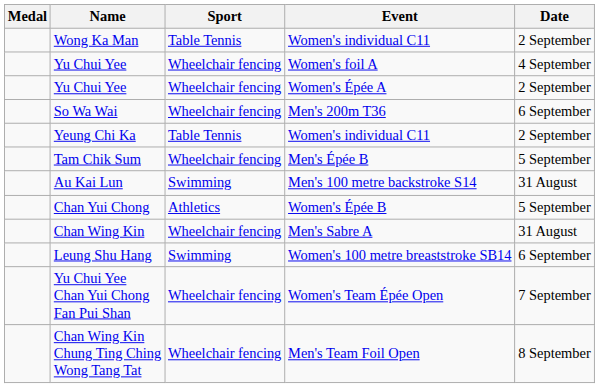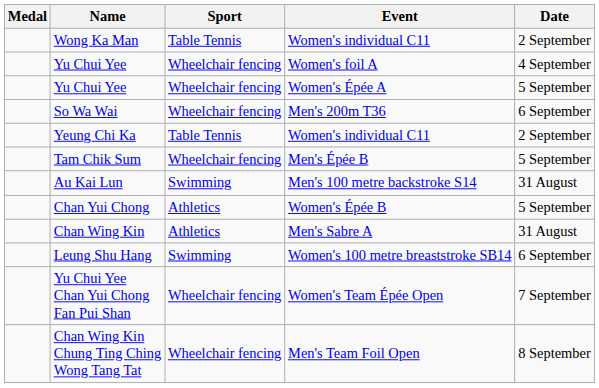Yu Chui Yee / Women's Épée A | Date: 2 September -> 5 September
Chan Wing Kin | Sport: Wheelchair fencing -> Athletics
